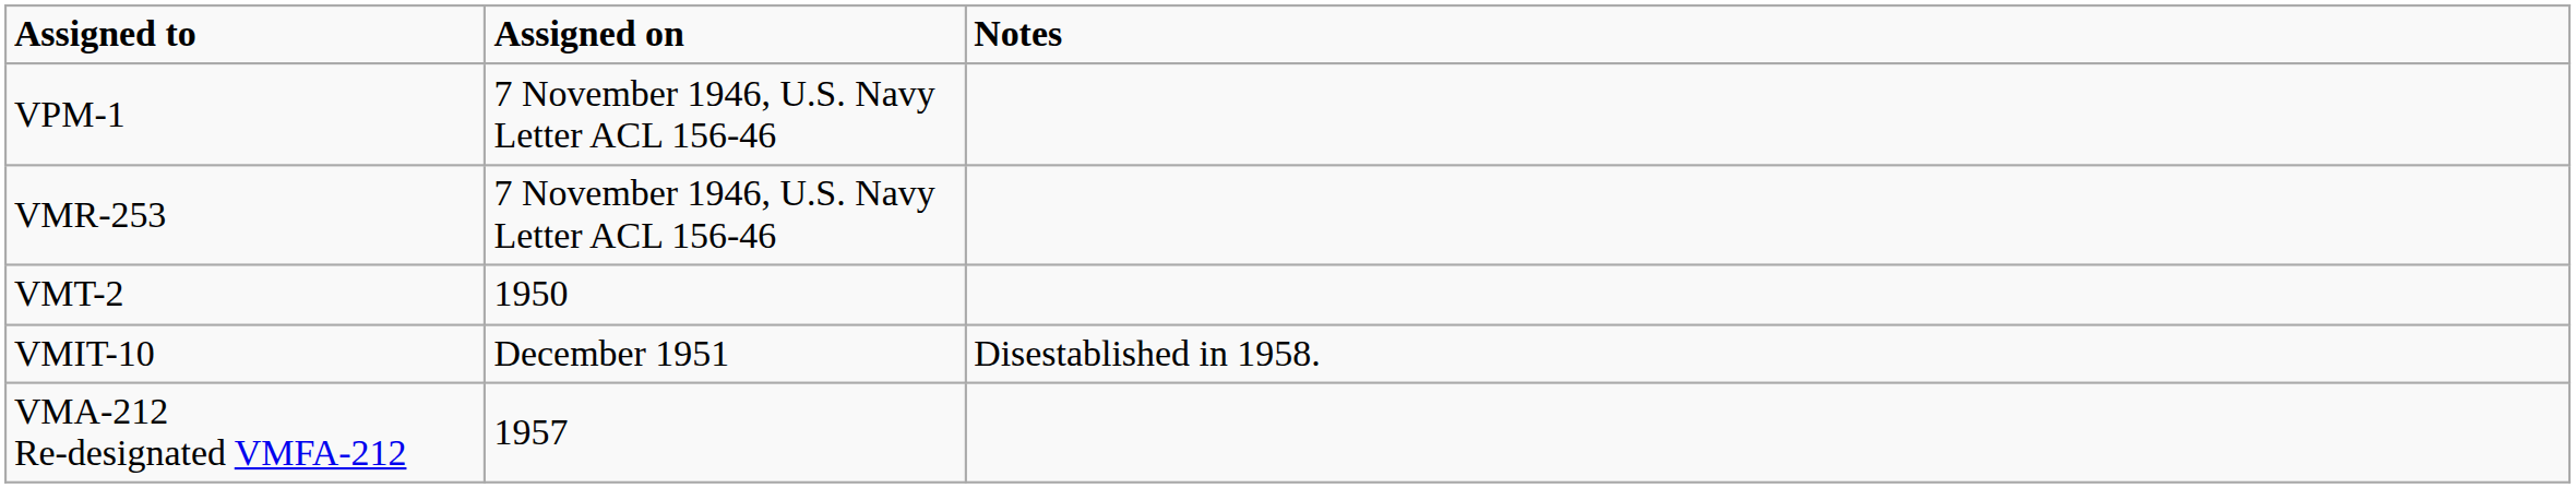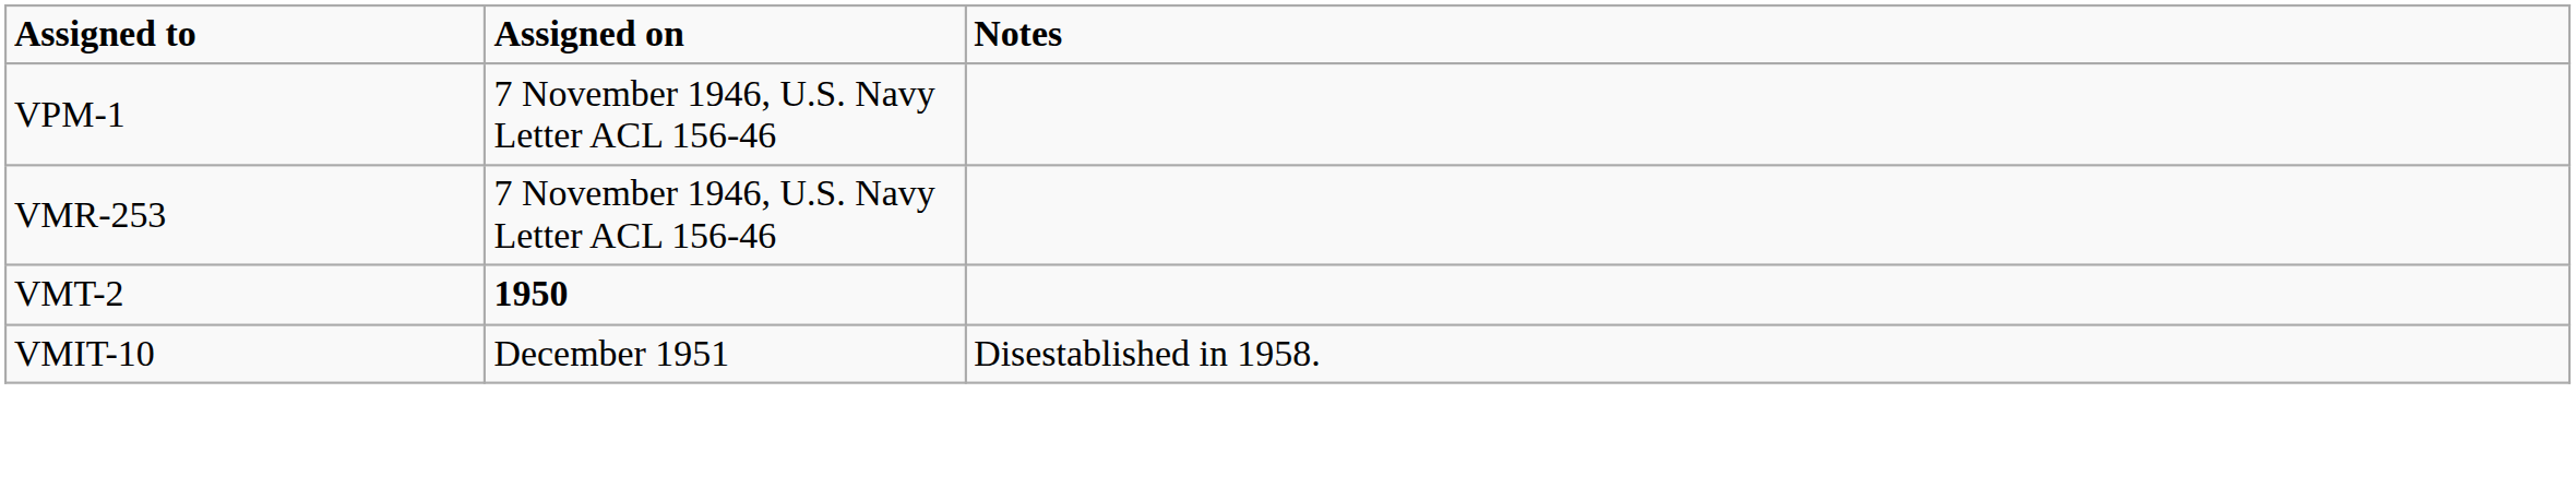VMT-2 | Assigned on: normal -> bold
- row: VMA-212 Re-designated VMFA-212 | 1957
